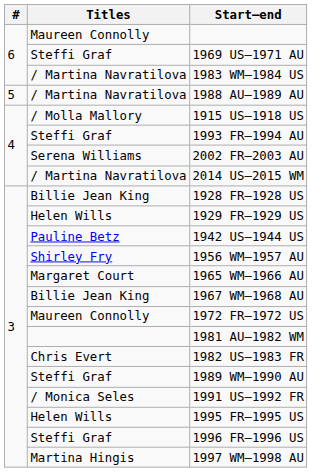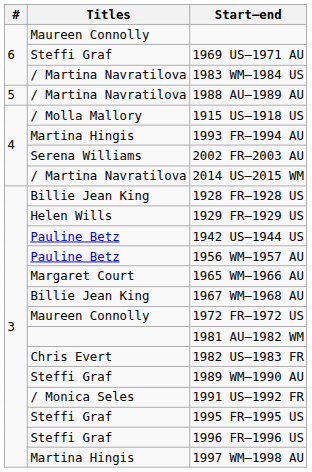1993 FR–1994 AU | Titles: Steffi Graf -> Martina Hingis
1956 WM–1957 AU | Titles: Shirley Fry -> Pauline Betz
1995 FR–1995 US | Titles: Helen Wills -> Steffi Graf
